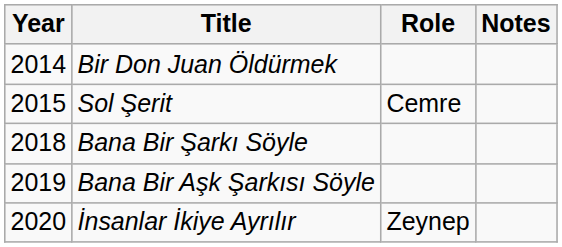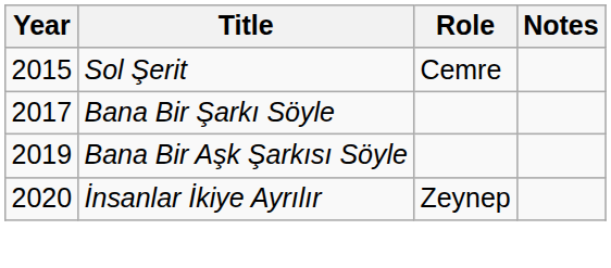- row: 2014 | Bir Don Juan Öldürmek
Bana Bir Şarkı Söyle | Year: 2018 -> 2017
